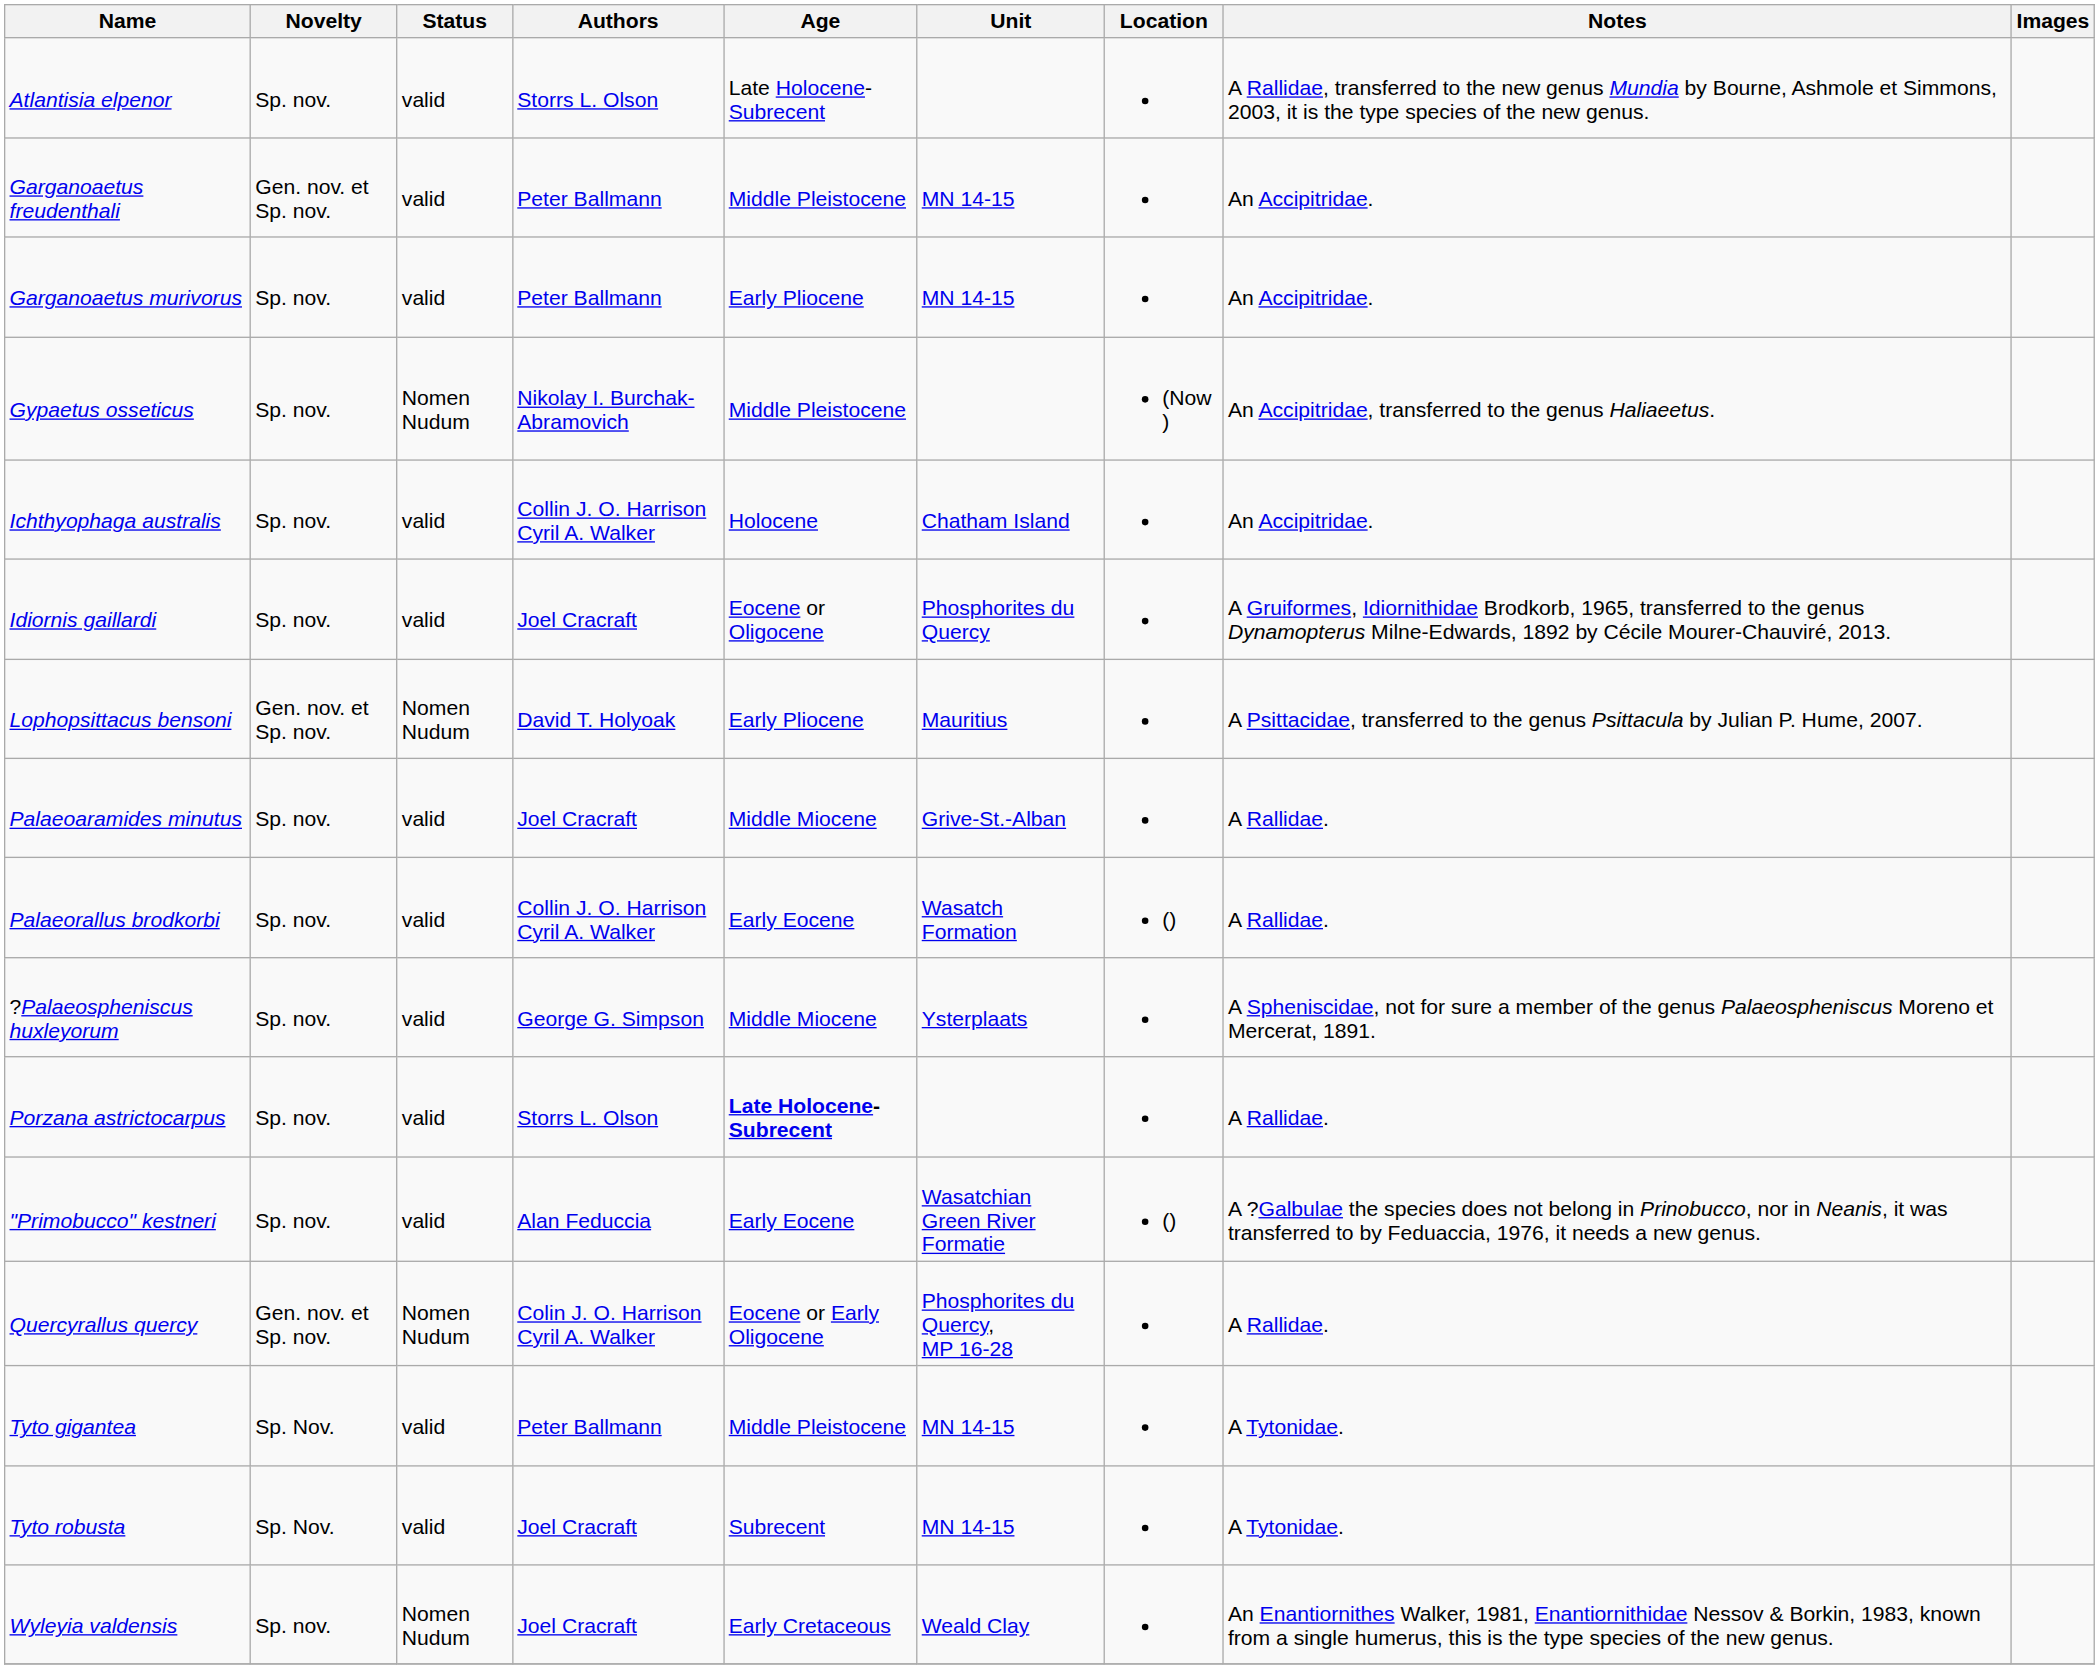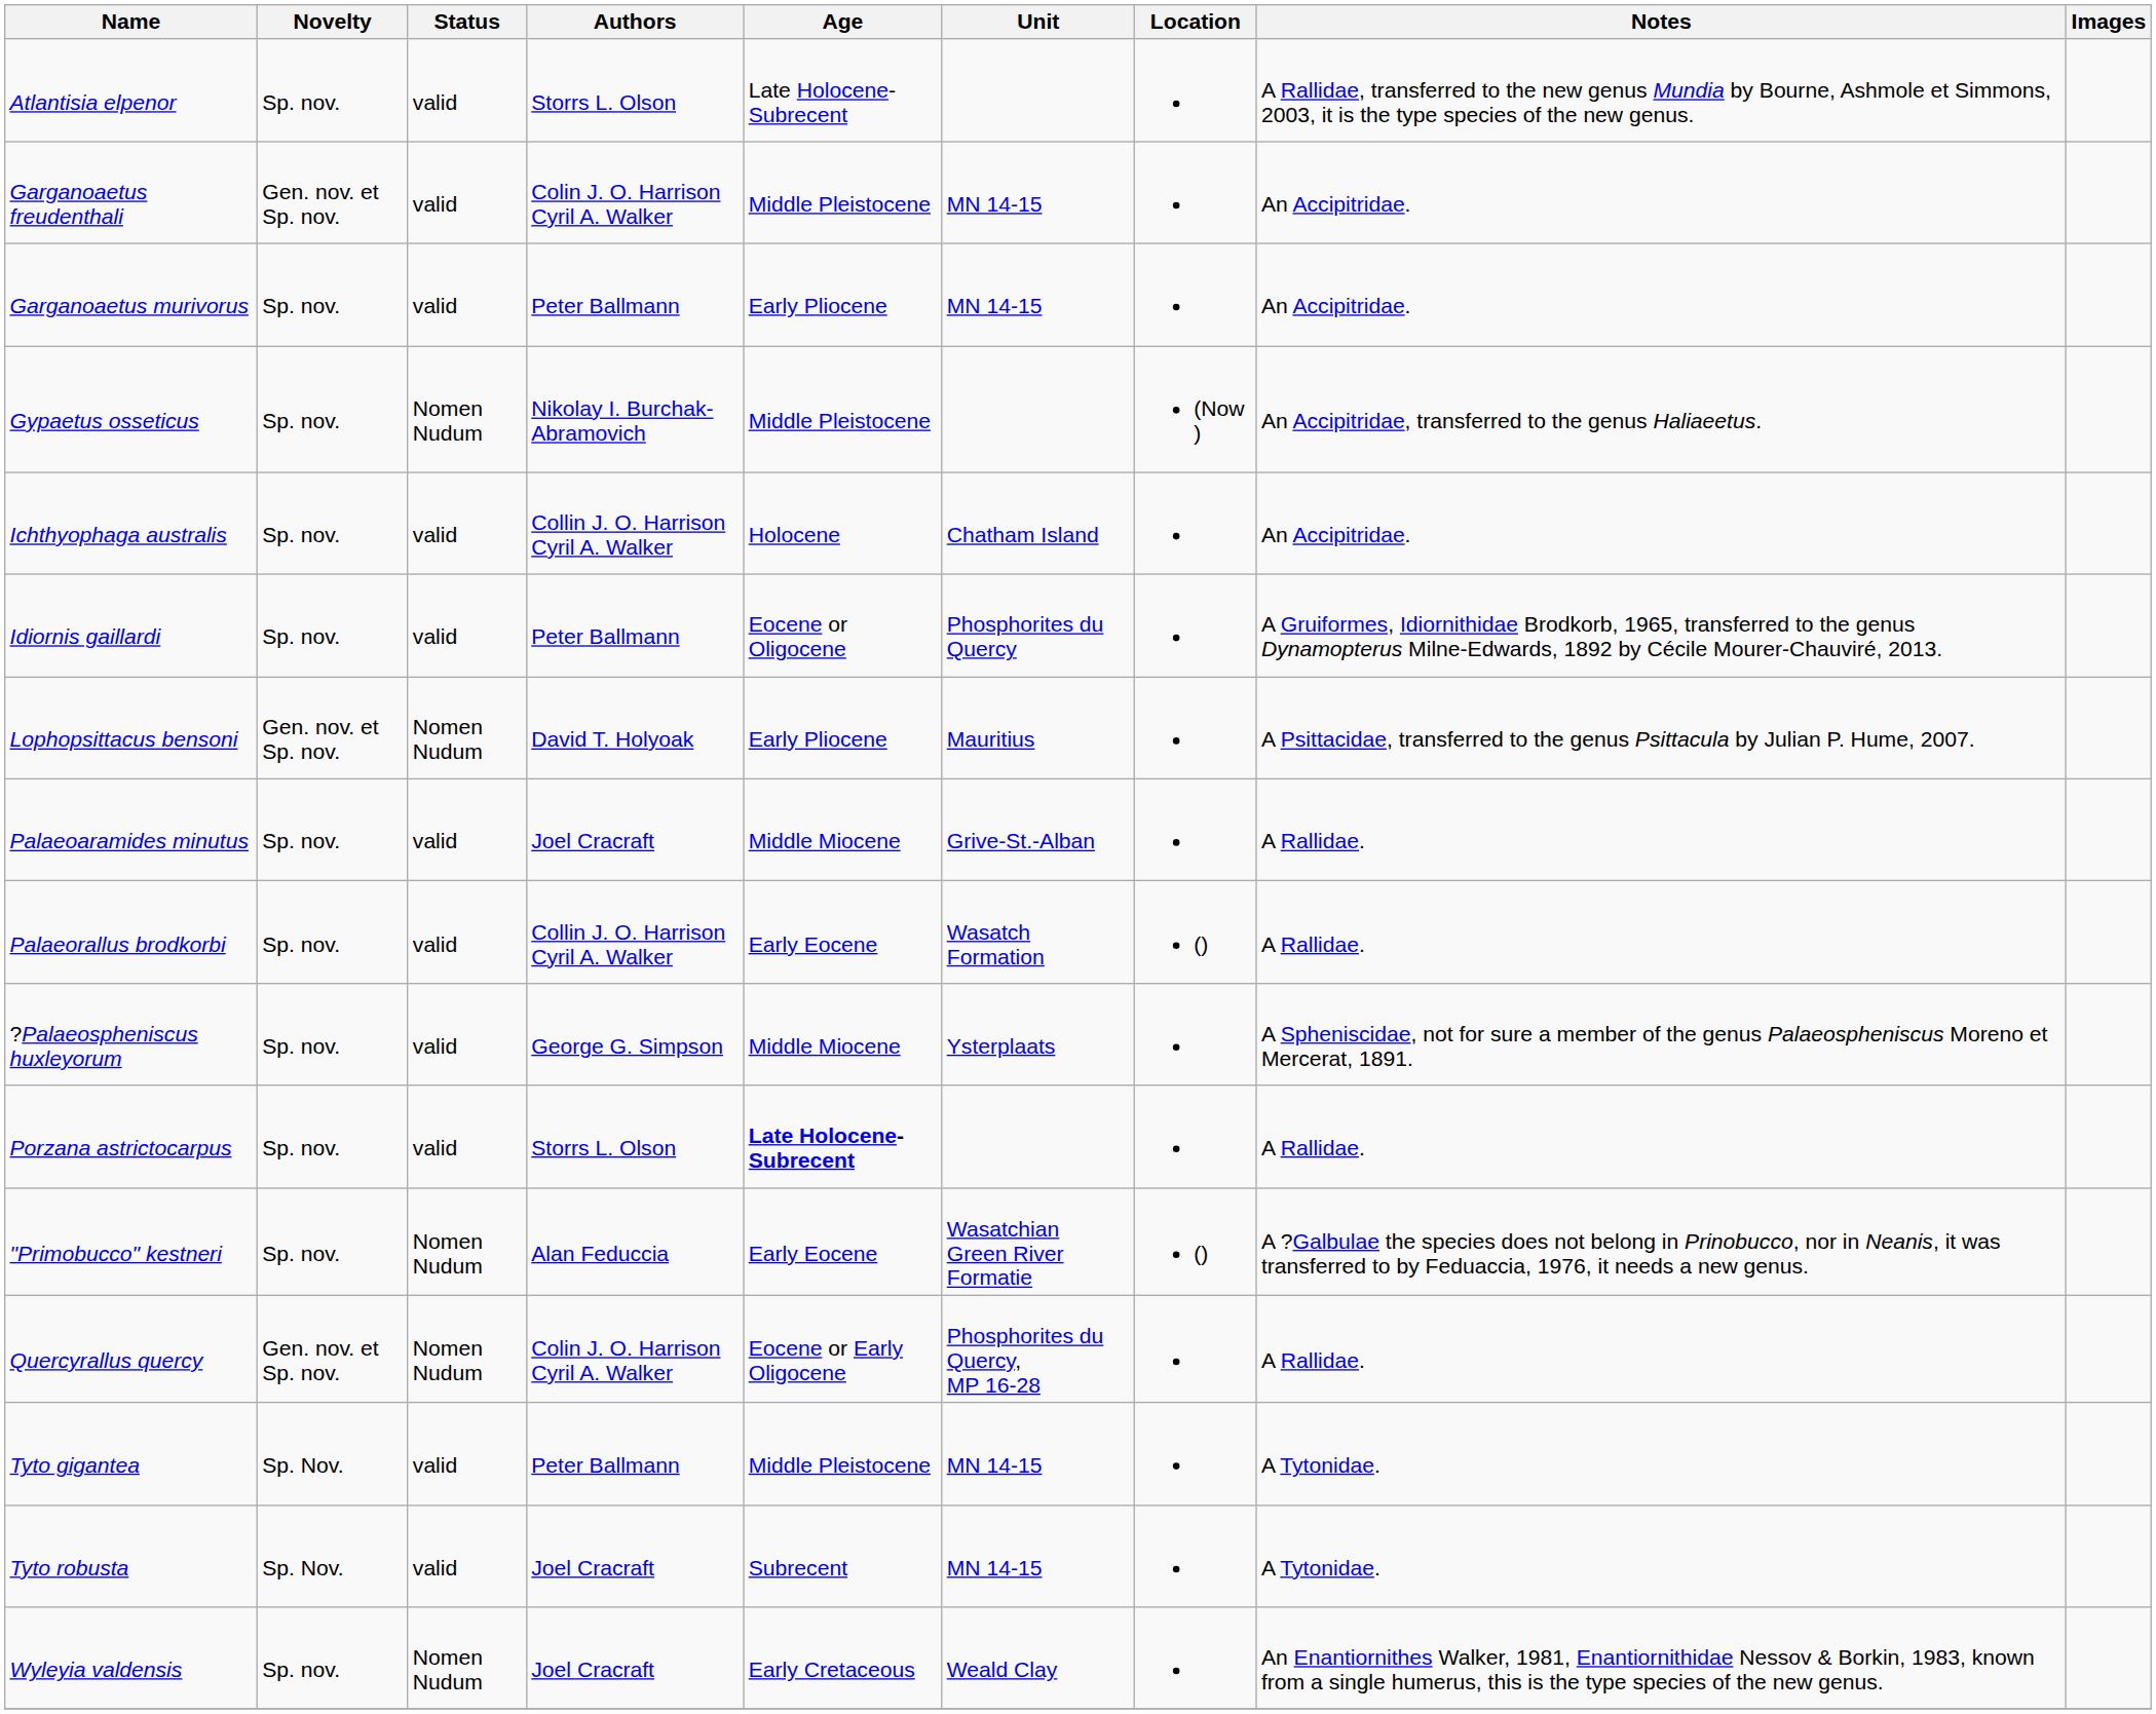Garganoaetus freudenthali | Authors: Peter Ballmann -> Colin J. O. Harrison Cyril A. Walker
Idiornis gaillardi | Authors: Joel Cracraft -> Peter Ballmann
"Primobucco" kestneri | Status: valid -> Nomen Nudum
